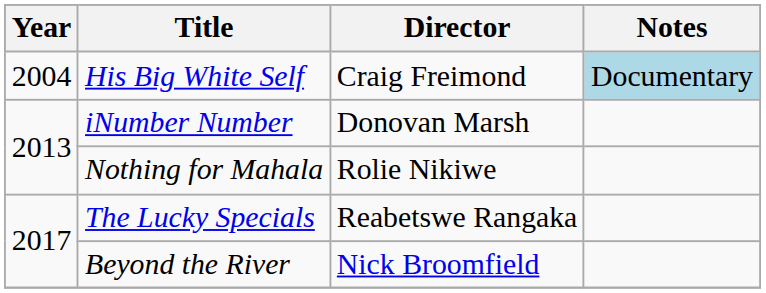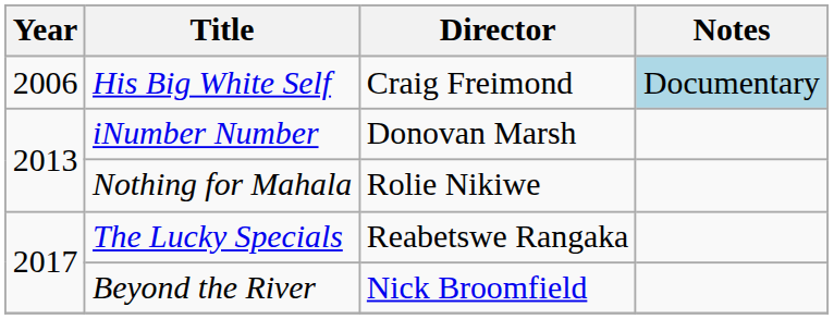His Big White Self | Year: 2004 -> 2006
